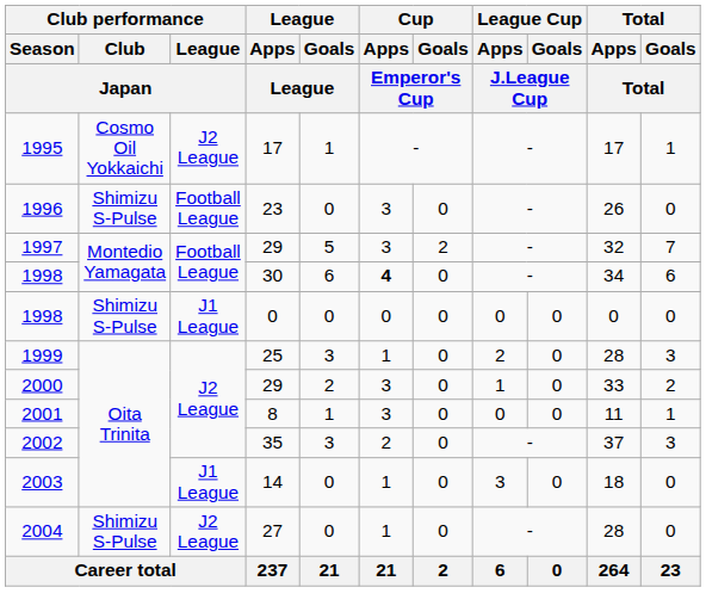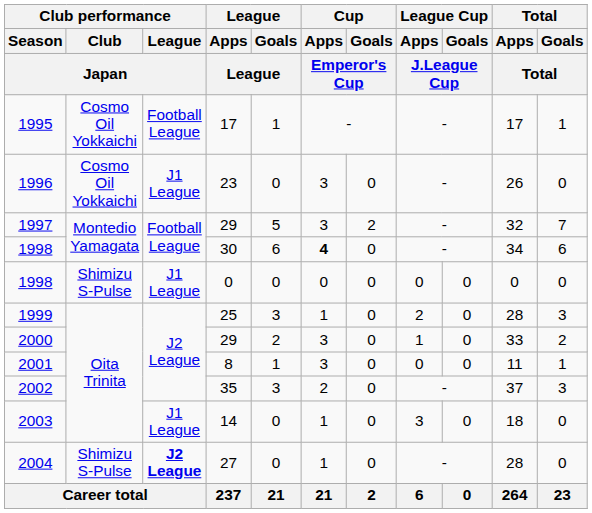1995 | Club performance / League / Japan: J2 League -> Football League
1996 | Club performance / Club / Japan: Shimizu S-Pulse -> Cosmo Oil Yokkaichi
1996 | Club performance / League / Japan: Football League -> J1 League
2004 | Club performance / League / Japan: normal -> bold
